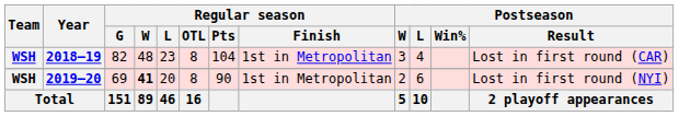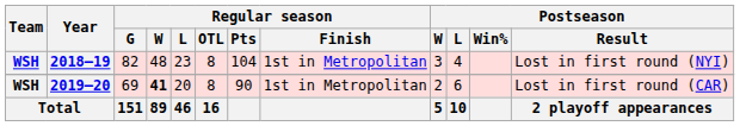2018–19 | Postseason / Result: Lost in first round (CAR) -> Lost in first round (NYI)
2019–20 | Postseason / Result: Lost in first round (NYI) -> Lost in first round (CAR)
